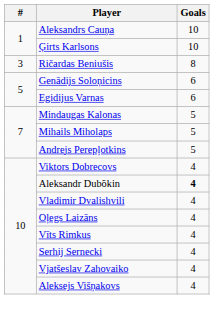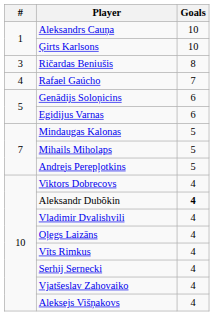+ row: 4 | Rafael Gaúcho | 7
